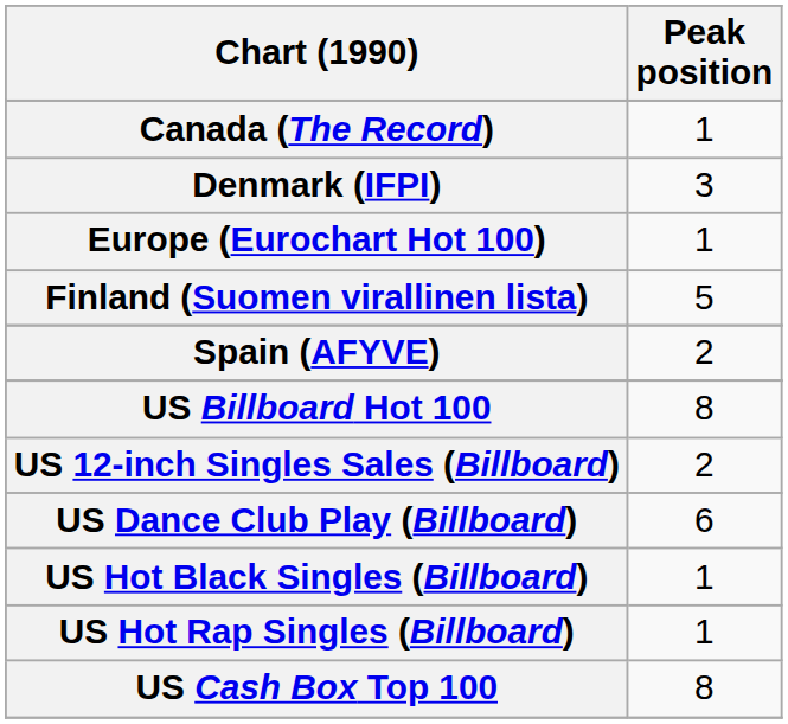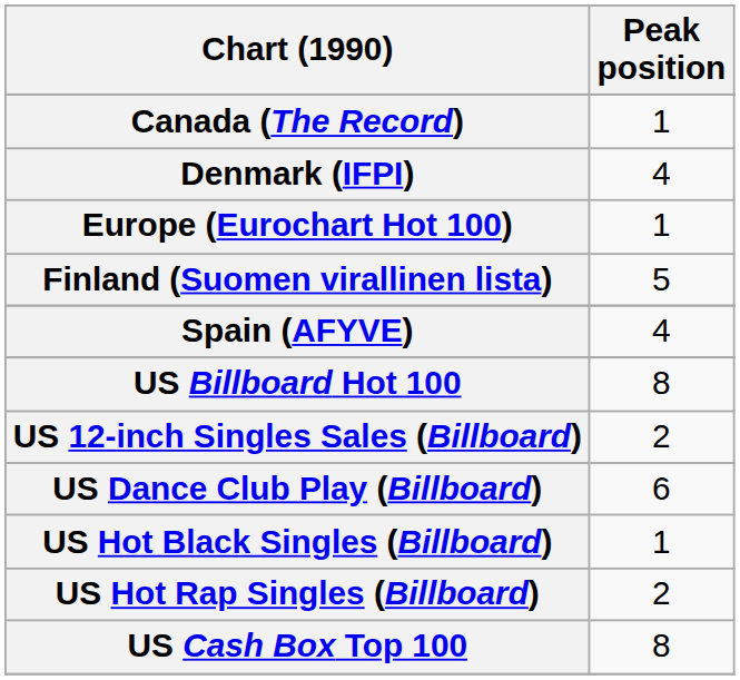Denmark (IFPI) | Peak position: 3 -> 4
Spain (AFYVE) | Peak position: 2 -> 4
US Hot Rap Singles (Billboard) | Peak position: 1 -> 2
